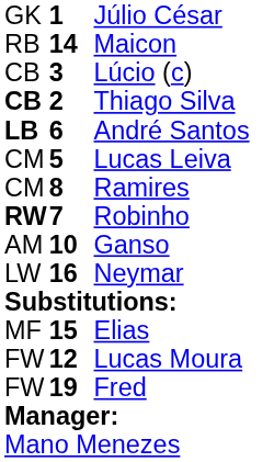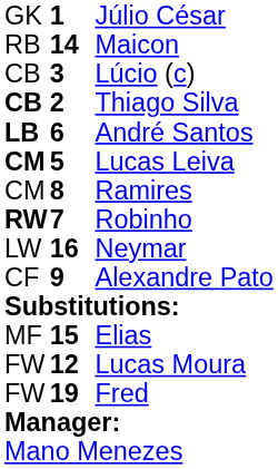Lucas Leiva | column 1: normal -> bold
- row: AM | 10 | Ganso
+ row: CF | 9 | Alexandre Pato
